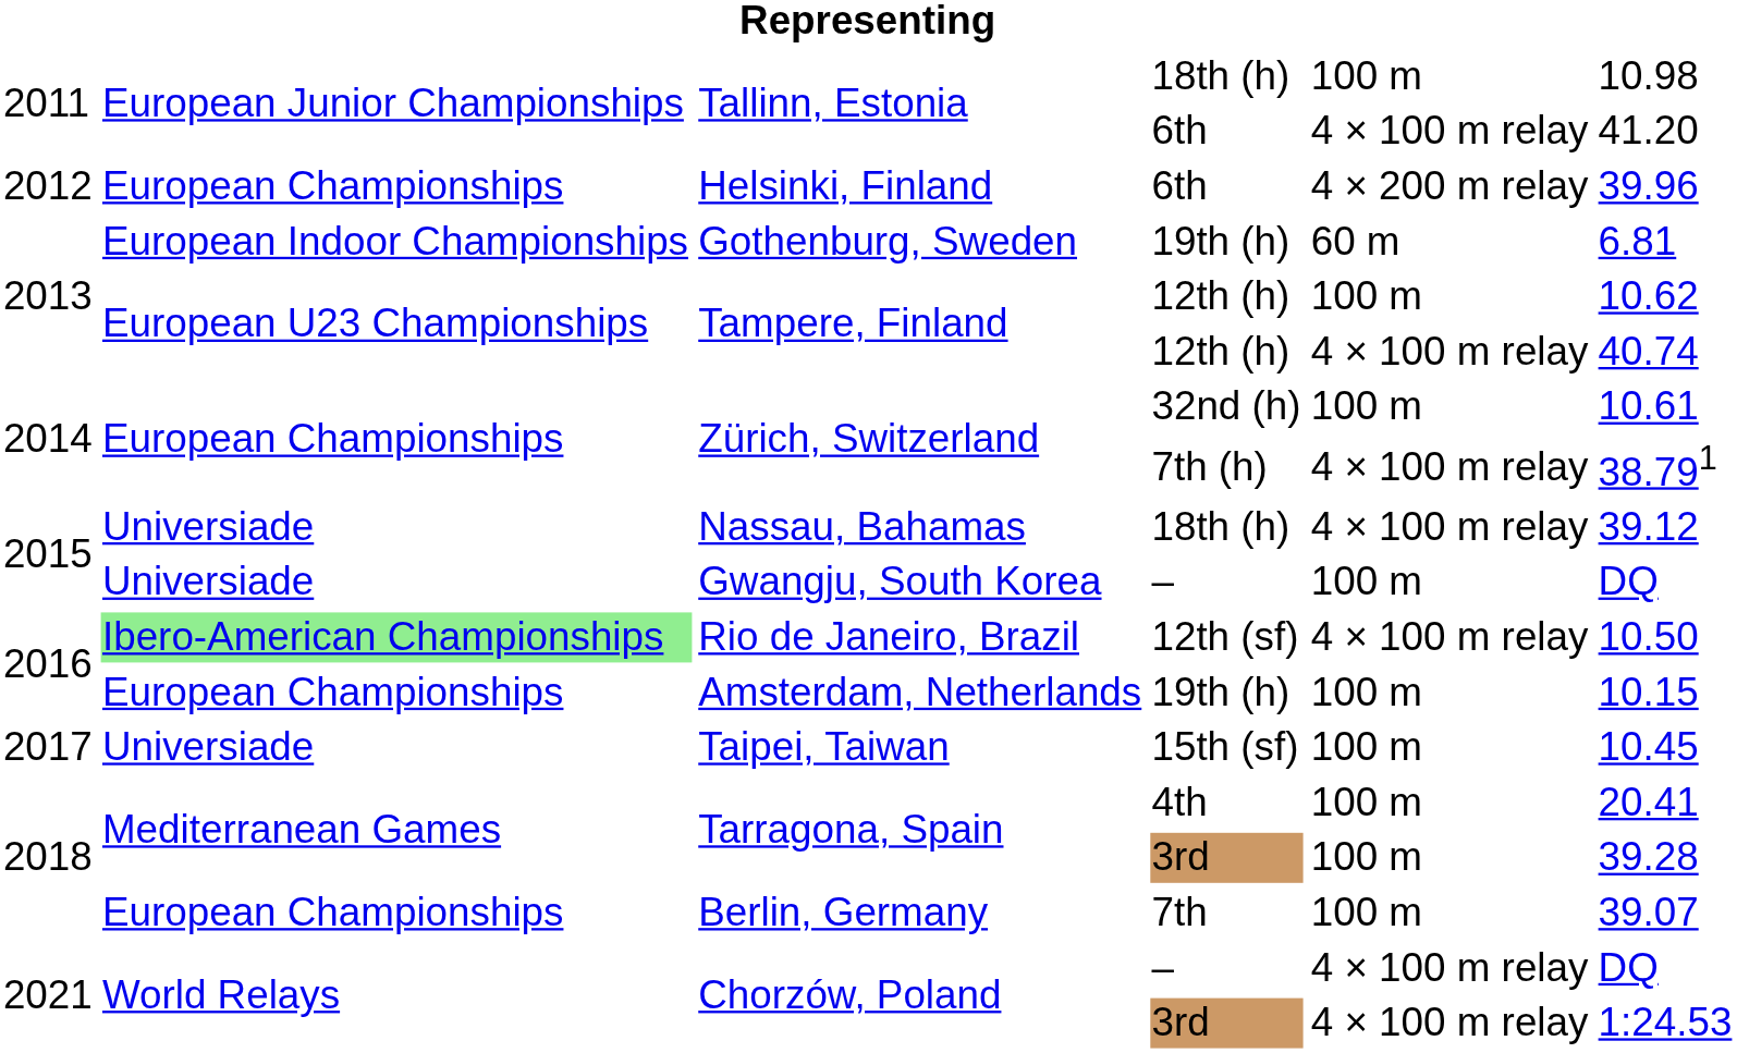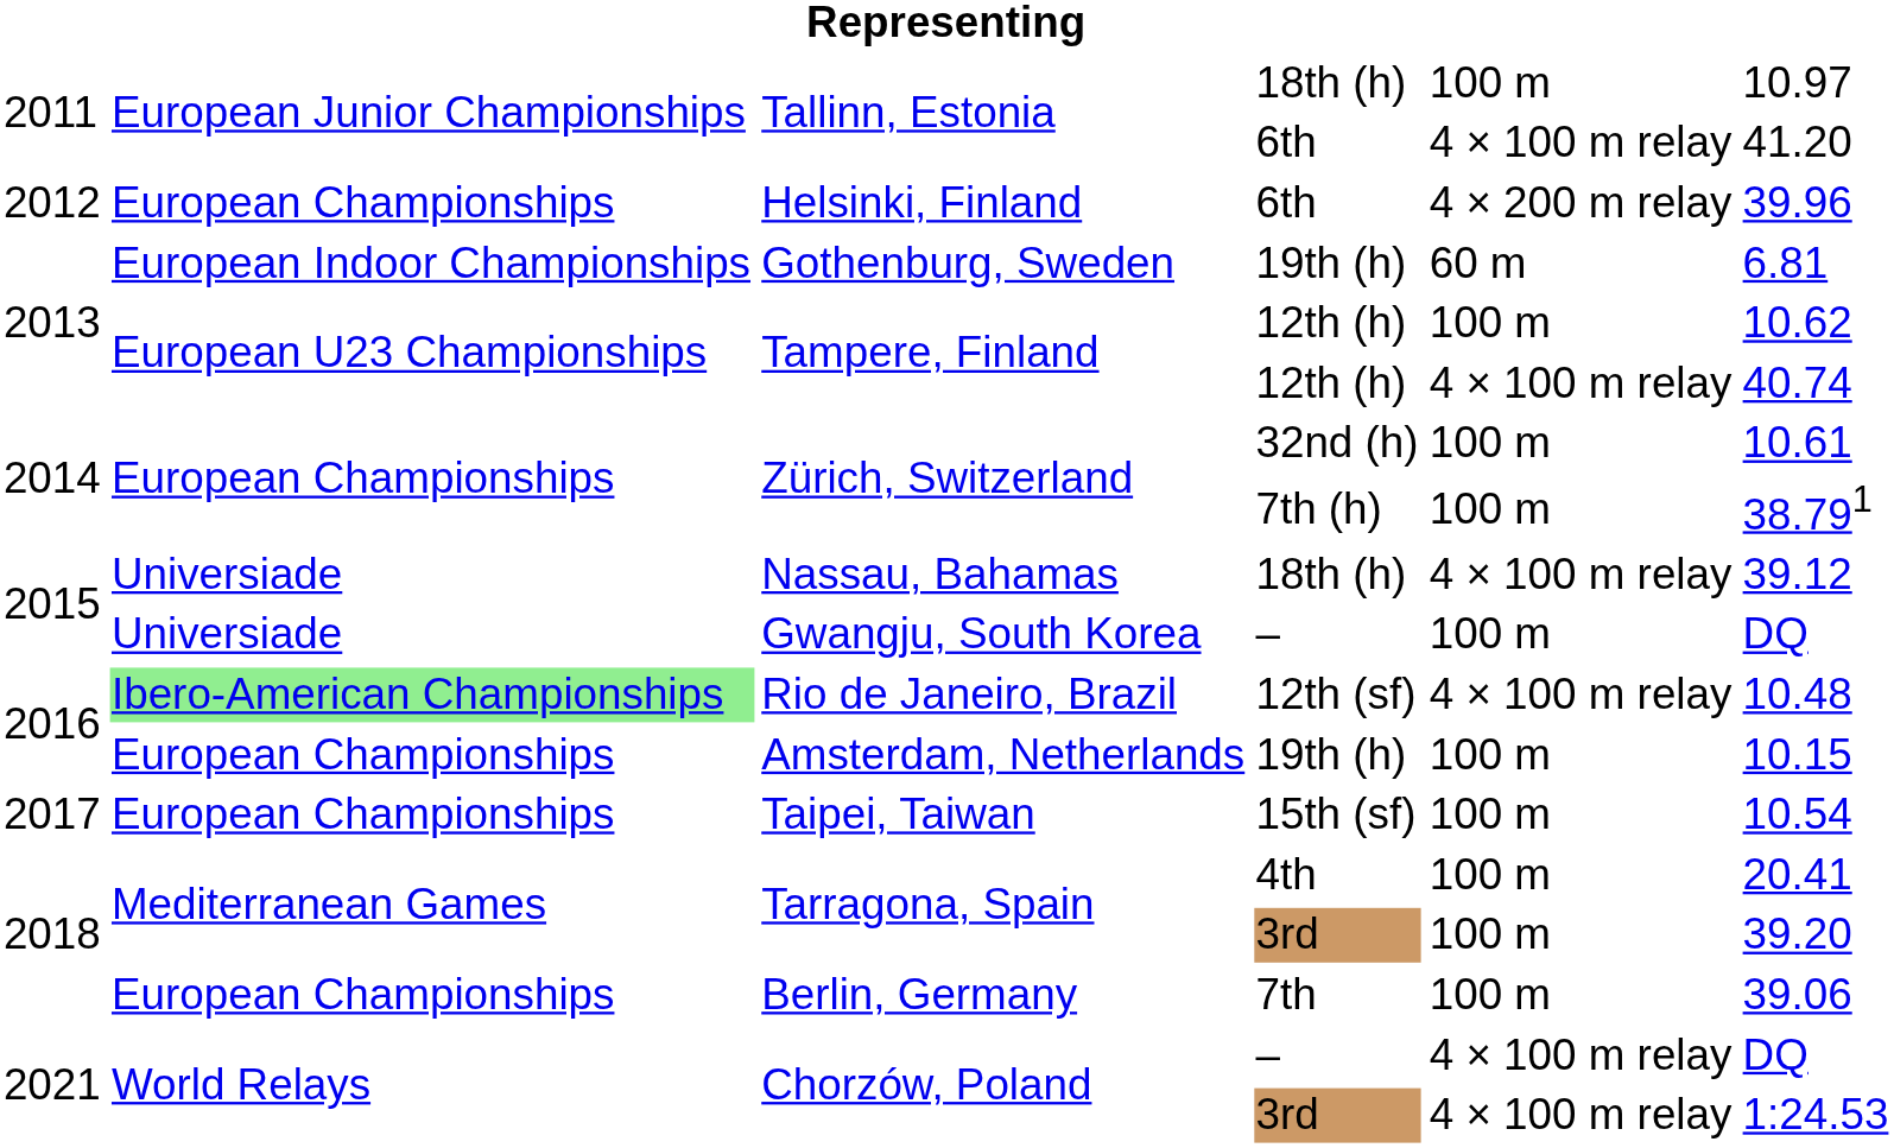Tallinn, Estonia / 18th (h) | column 6: 10.98 -> 10.97
Zürich, Switzerland / 7th (h) | column 5: 4 × 100 m relay -> 100 m
Rio de Janeiro, Brazil | column 6: 10.50 -> 10.48
Taipei, Taiwan | column 2: Universiade -> European Championships
Taipei, Taiwan | column 6: 10.45 -> 10.54
Tarragona, Spain / 3rd | column 6: 39.28 -> 39.20
Berlin, Germany | column 6: 39.07 -> 39.06
